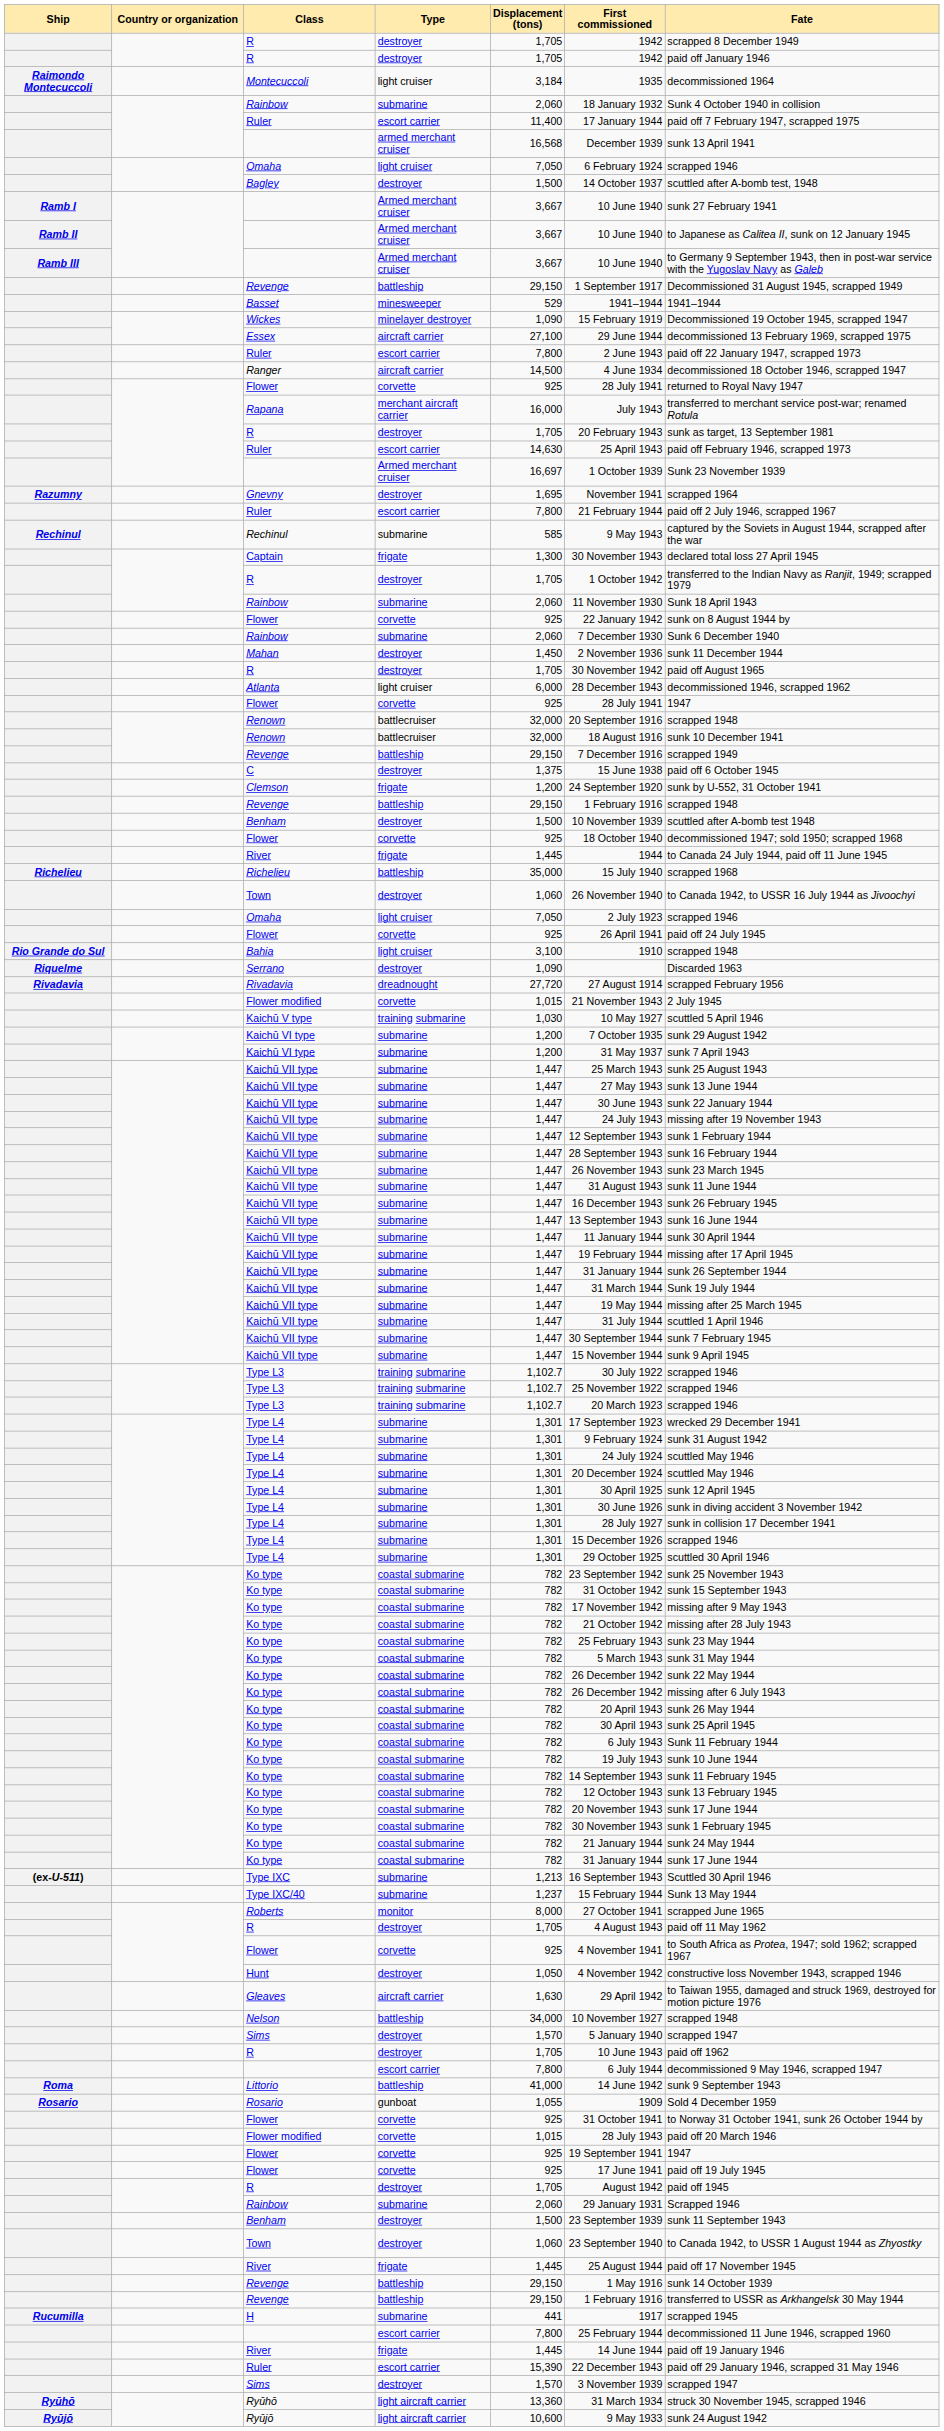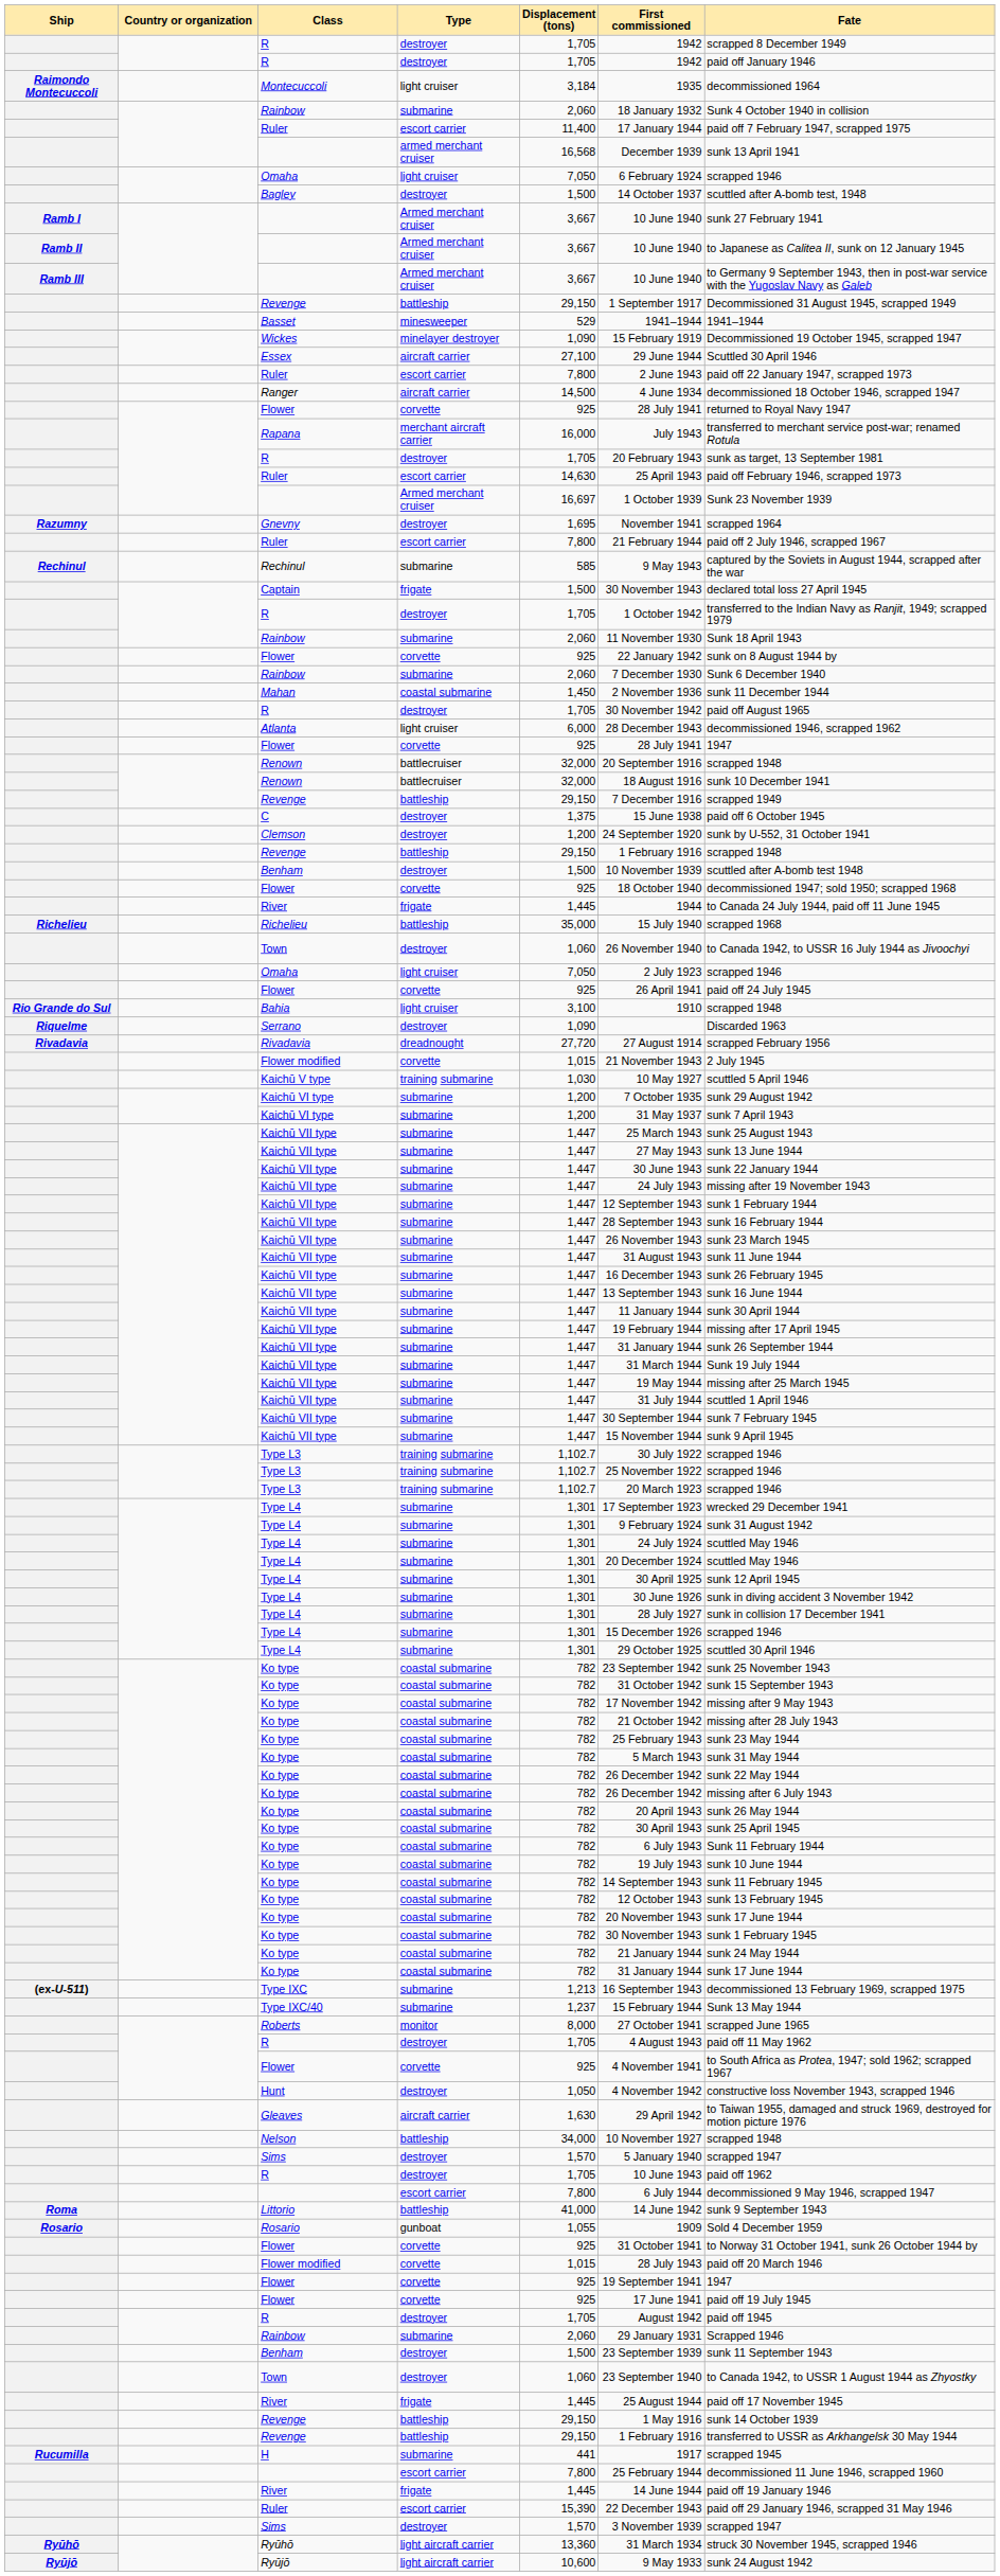Essex | Fate: decommissioned 13 February 1969, scrapped 1975 -> Scuttled 30 April 1946
Captain | Displacement (tons): 1,300 -> 1,500
Mahan | Type: destroyer -> coastal submarine
Clemson | Type: frigate -> destroyer
Type IXC | Fate: Scuttled 30 April 1946 -> decommissioned 13 February 1969, scrapped 1975
